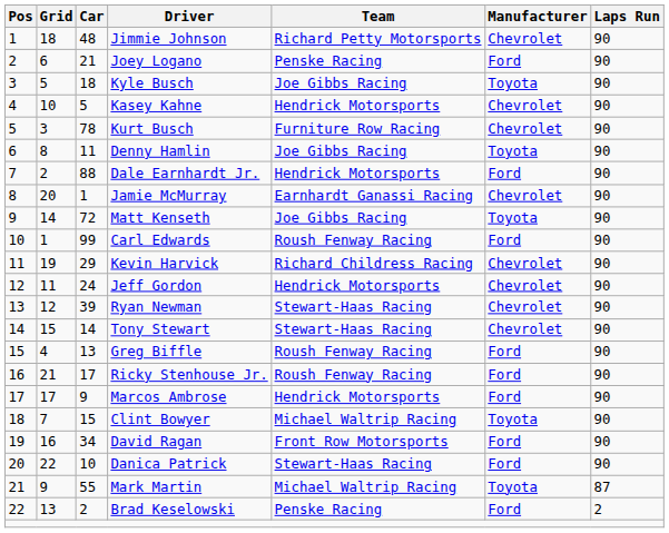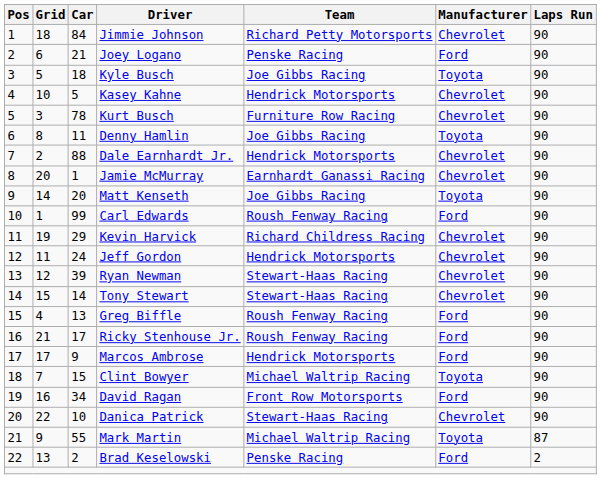Jimmie Johnson | Car: 48 -> 84
Dale Earnhardt Jr. | Manufacturer: Ford -> Chevrolet
Matt Kenseth | Car: 72 -> 20
Danica Patrick | Manufacturer: Ford -> Chevrolet
